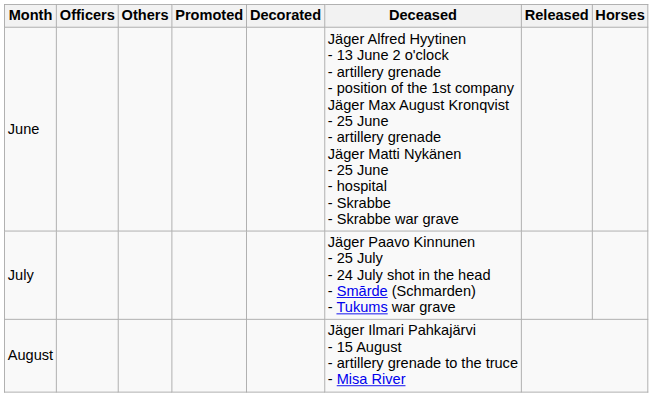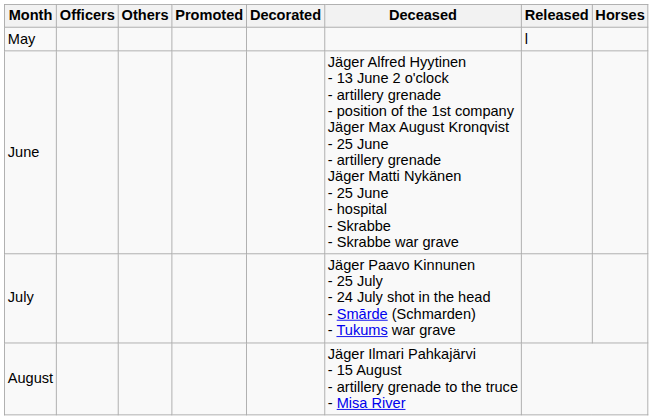+ row: May | l
